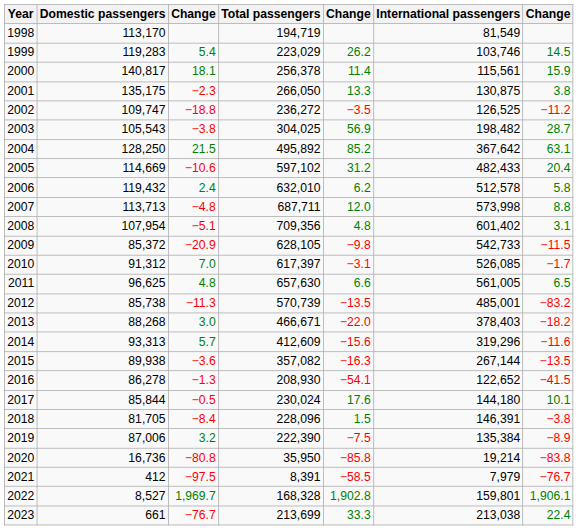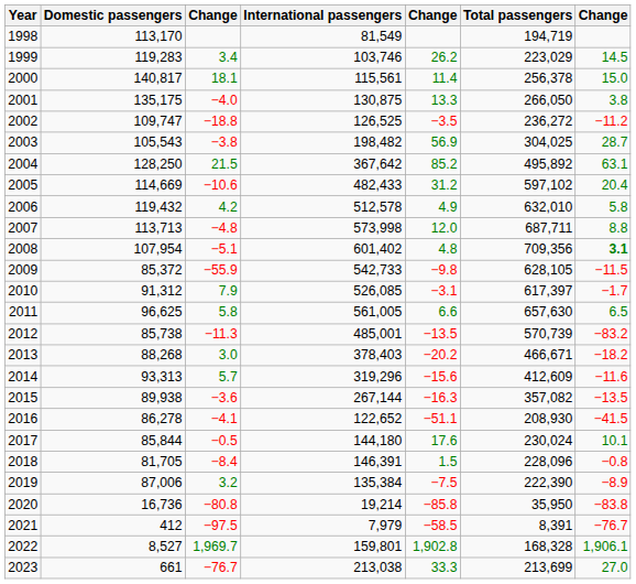columns swapped: International passengers <-> Total passengers
1999 | column 3: 5.4 -> 3.4
2000 | column 7: 15.9 -> 15.0
2001 | column 3: −2.3 -> −4.0
2006 | column 3: 2.4 -> 4.2
2006 | column 5: 6.2 -> 4.9
2008 | column 7: normal -> bold
2009 | column 3: −20.9 -> −55.9
2010 | column 3: 7.0 -> 7.9
2011 | column 3: 4.8 -> 5.8
2013 | column 5: −22.0 -> −20.2
2016 | column 3: −1.3 -> −4.1
2016 | column 5: −54.1 -> −51.1
2018 | column 7: −3.8 -> −0.8
2023 | column 7: 22.4 -> 27.0
